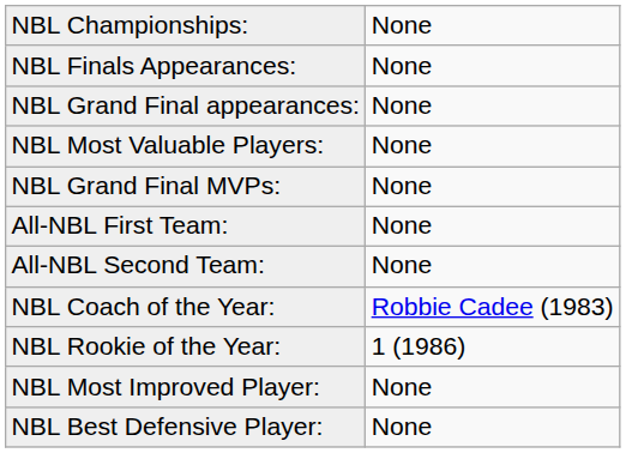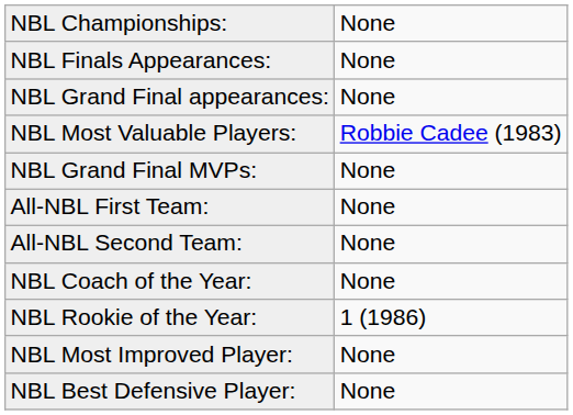NBL Most Valuable Players: | column 2: None -> Robbie Cadee (1983)
NBL Coach of the Year: | column 2: Robbie Cadee (1983) -> None
